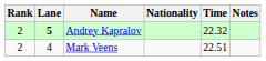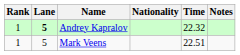Andrey Kapralov | Rank: 2 -> 1
Mark Veens | Rank: 2 -> 1
Mark Veens | Lane: 4 -> 5
